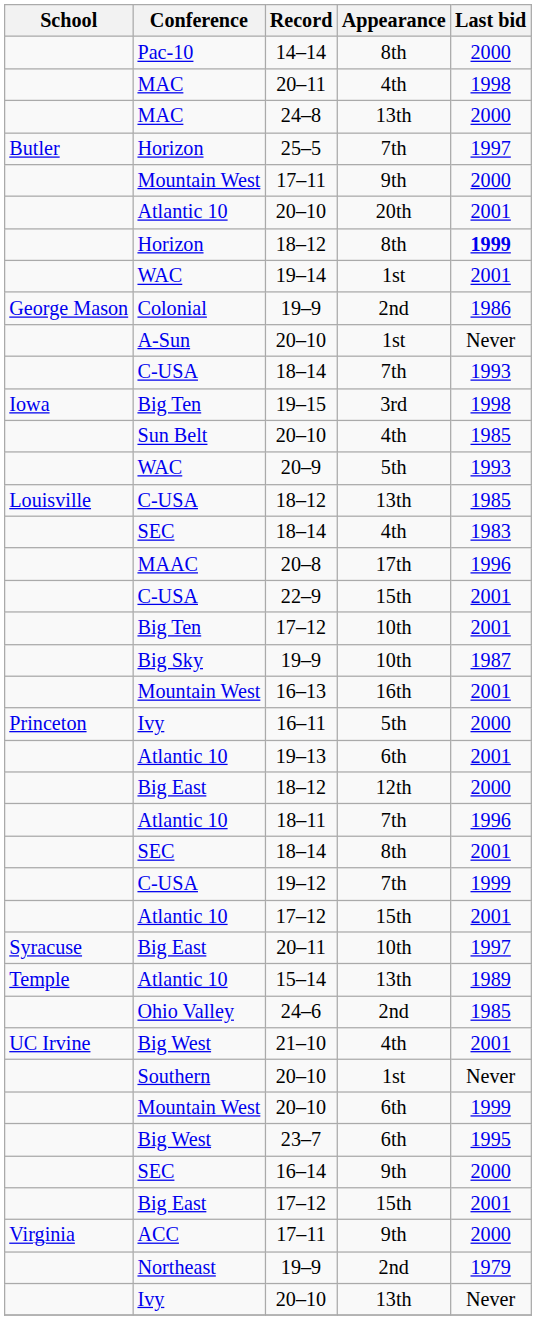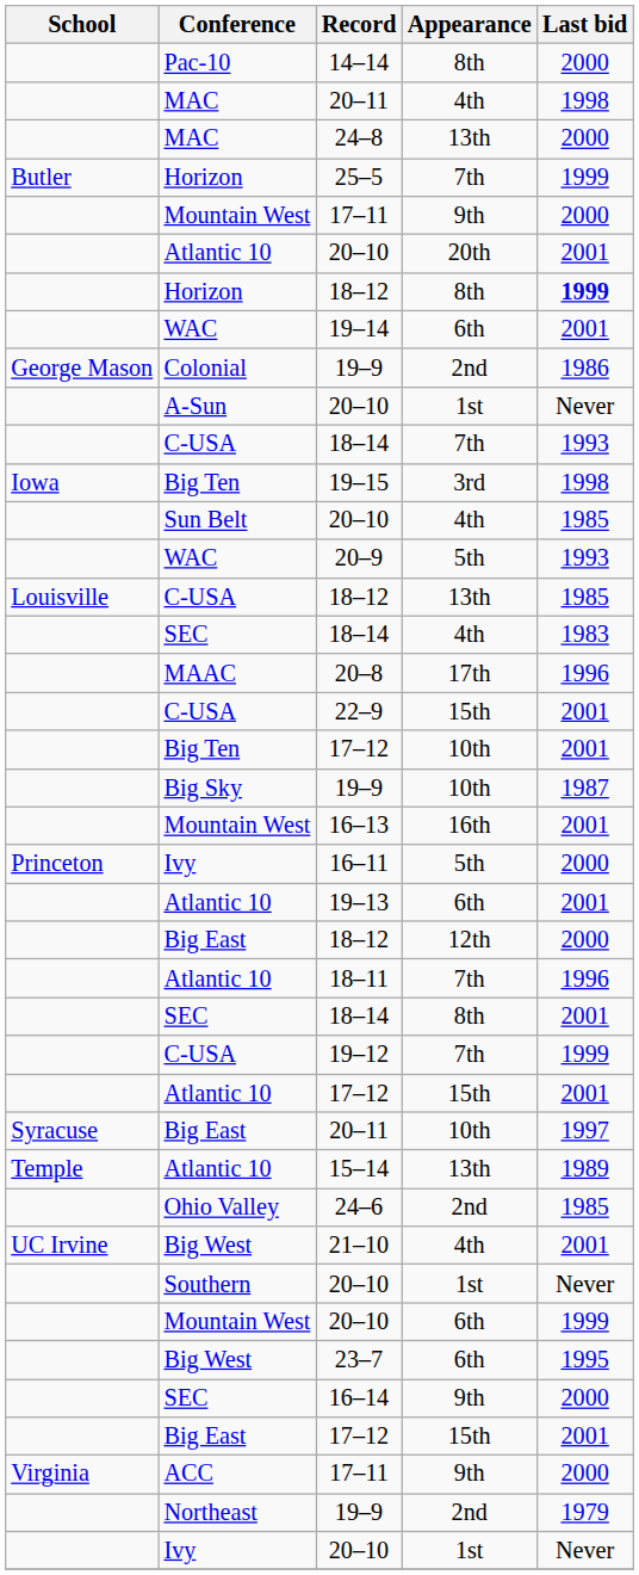25–5 | Last bid: 1997 -> 1999
19–14 | Appearance: 1st -> 6th
Ivy / 20–10 | Appearance: 13th -> 1st
